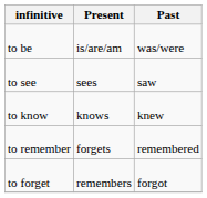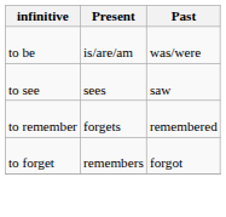- row: to know | knows | knew
